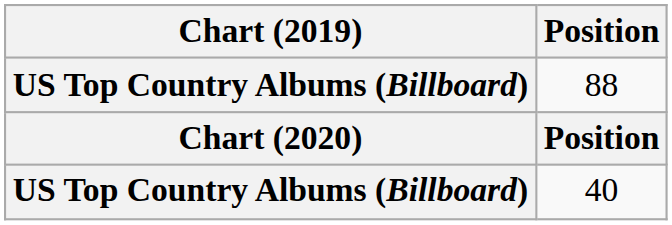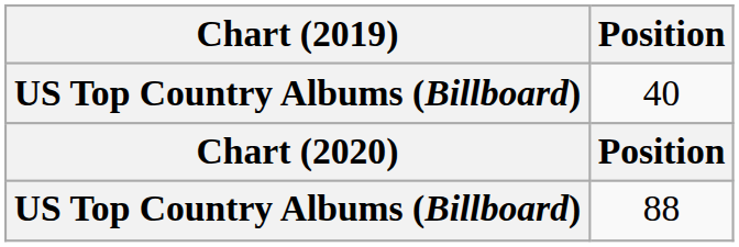rows swapped: 88 <-> 40
